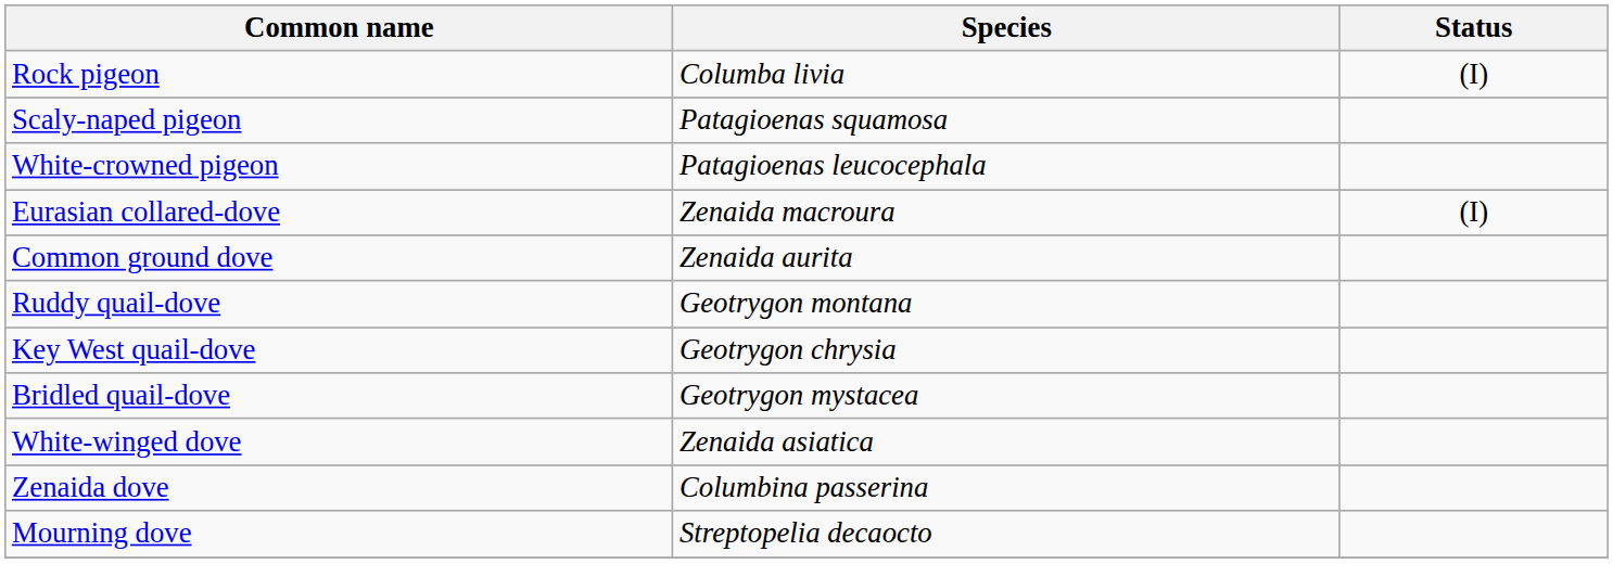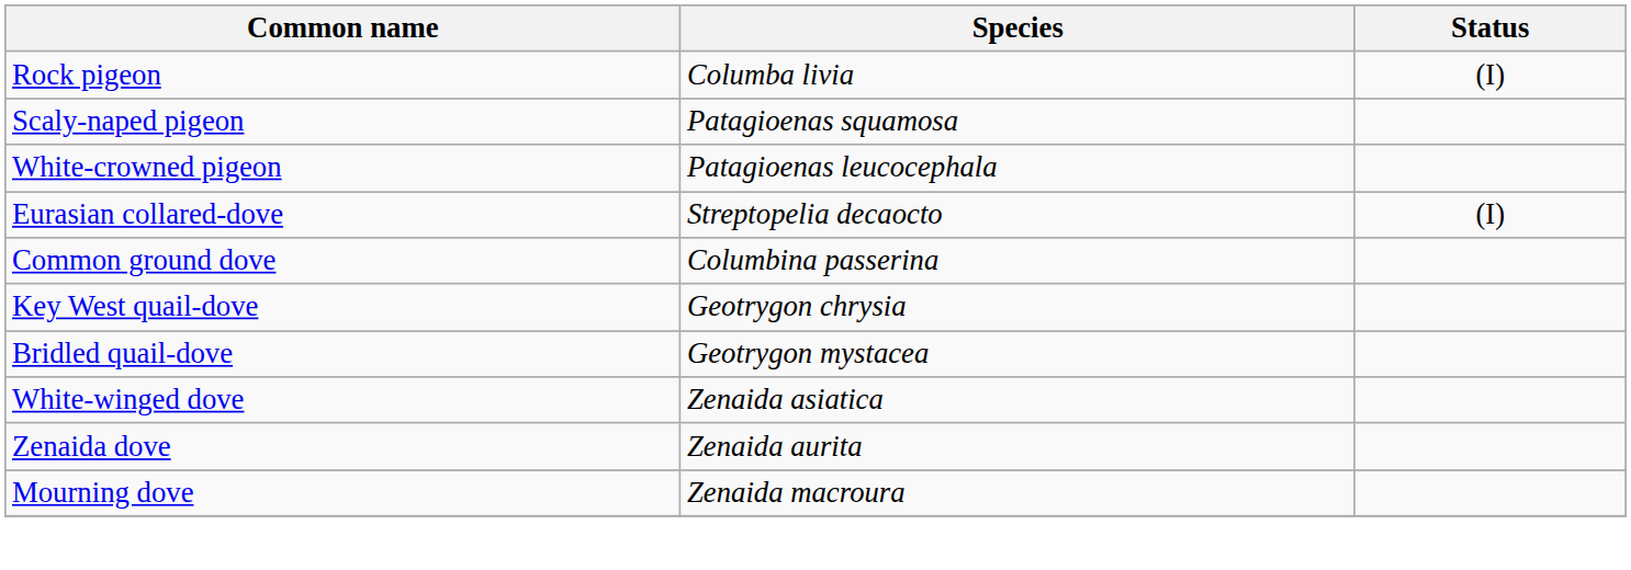Eurasian collared-dove | Species: Zenaida macroura -> Streptopelia decaocto
Common ground dove | Species: Zenaida aurita -> Columbina passerina
- row: Ruddy quail-dove | Geotrygon montana
Zenaida dove | Species: Columbina passerina -> Zenaida aurita
Mourning dove | Species: Streptopelia decaocto -> Zenaida macroura
